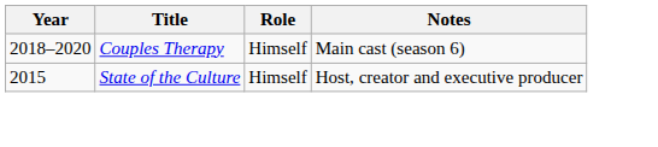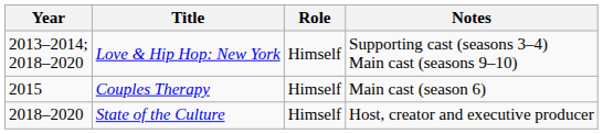+ row: 2013–2014; 2018–2020 | Love & Hip Hop: New York | Himself | Supporting cast (seasons 3–4) Main cast (seasons 9–10)
Couples Therapy | Year: 2018–2020 -> 2015
State of the Culture | Year: 2015 -> 2018–2020
